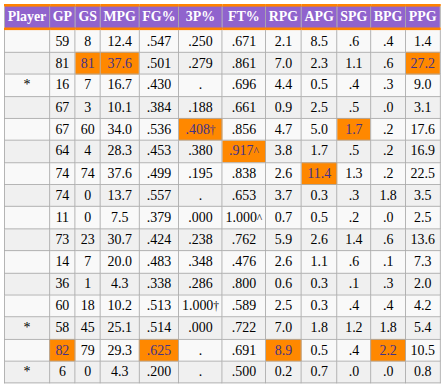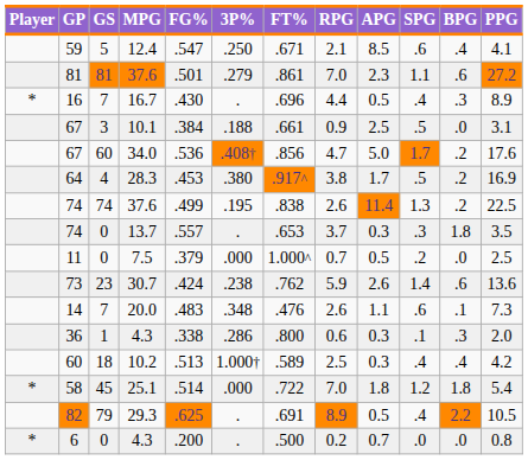59 | GS: 8 -> 5
59 | PPG: 1.4 -> 4.1
16 | PPG: 9.0 -> 8.9
